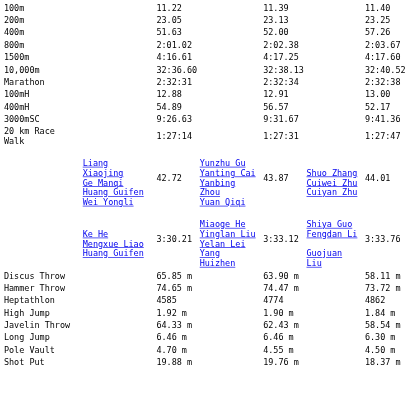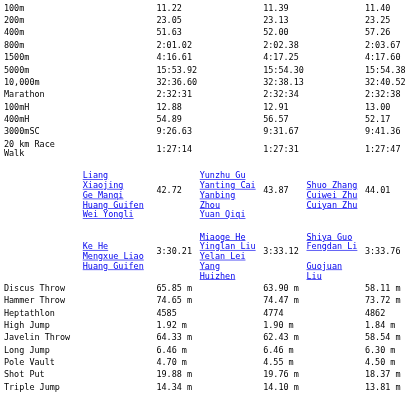+ row: 5000m | 15:53.92 | 15:54.30 | 15:54.38
+ row: Triple Jump | 14.34 m | 14.10 m | 13.81 m
